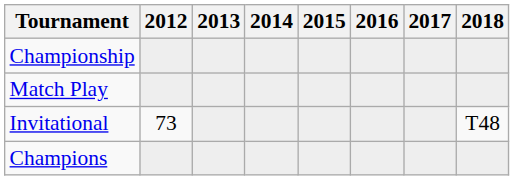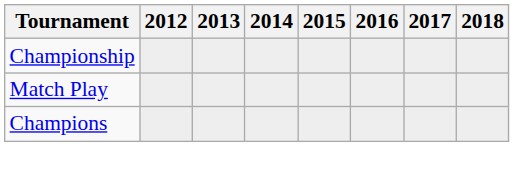- row: Invitational | 73 | T48
